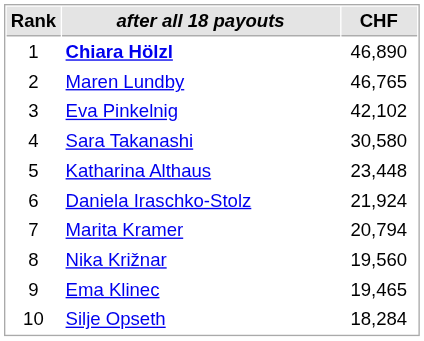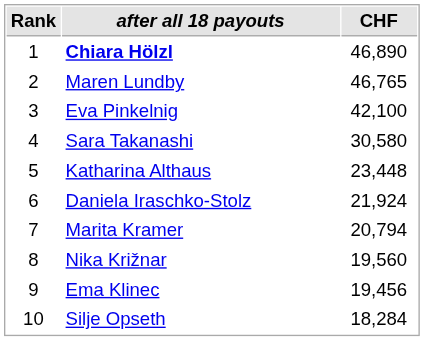Eva Pinkelnig | CHF: 42,102 -> 42,100
Ema Klinec | CHF: 19,465 -> 19,456
